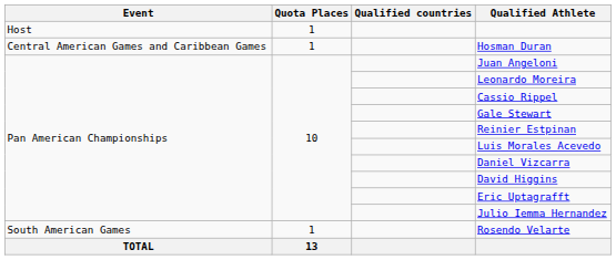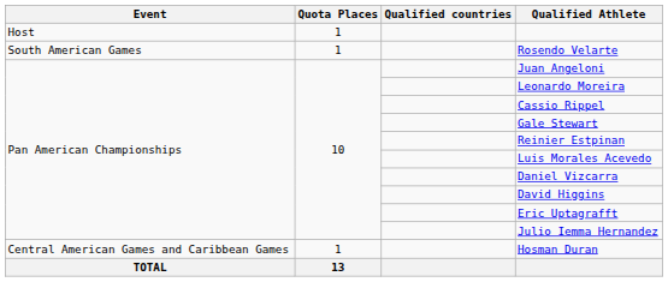rows swapped: Rosendo Velarte <-> Hosman Duran
